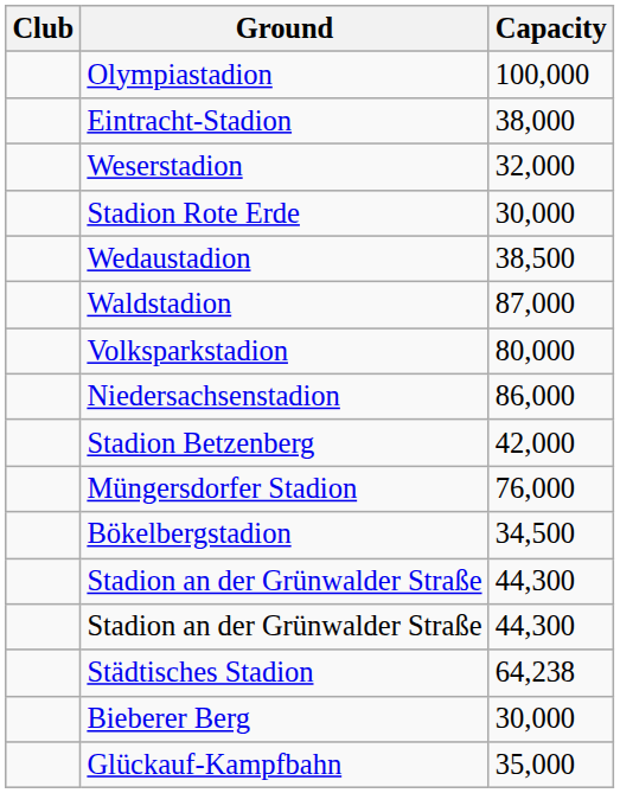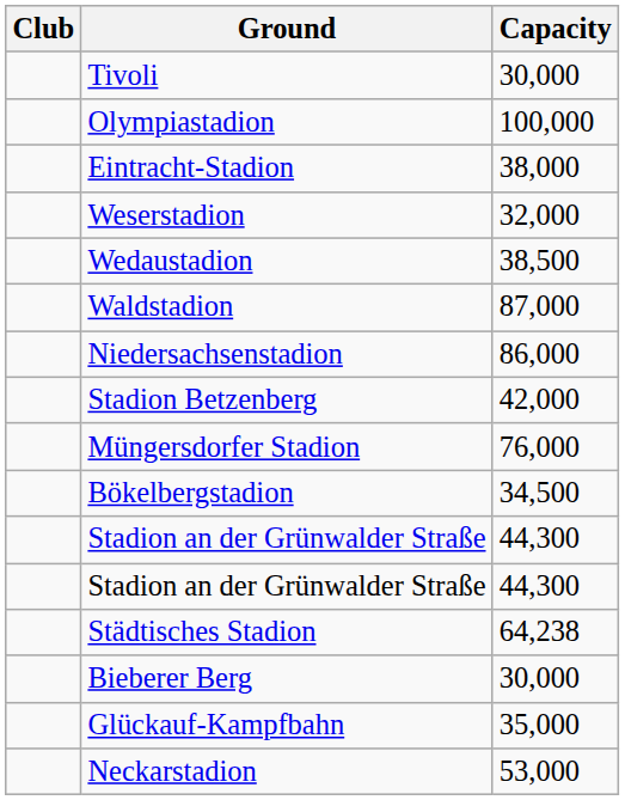+ row: Tivoli | 30,000
- row: Stadion Rote Erde | 30,000
- row: Volksparkstadion | 80,000
+ row: Neckarstadion | 53,000
